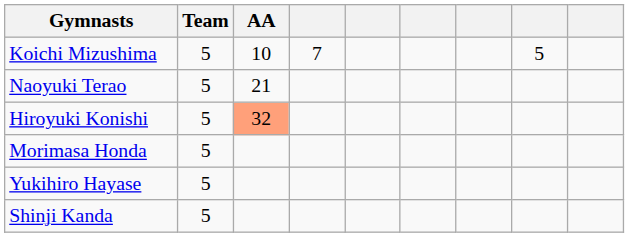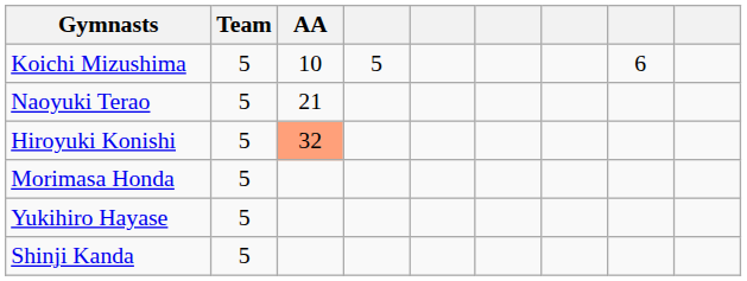Koichi Mizushima | column 4: 7 -> 5
Koichi Mizushima | column 8: 5 -> 6
